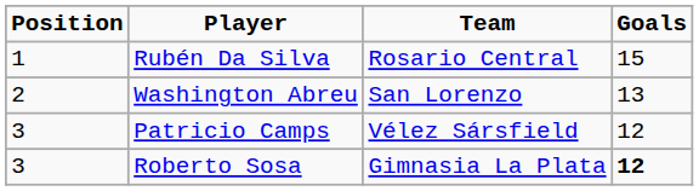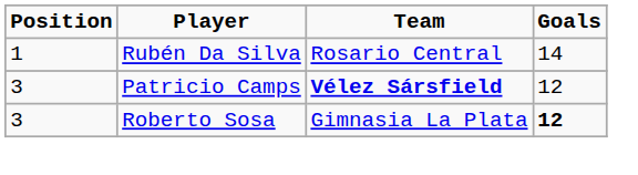Rubén Da Silva | Goals: 15 -> 14
- row: 2 | Washington Abreu | San Lorenzo | 13
Patricio Camps | Team: normal -> bold
